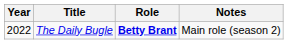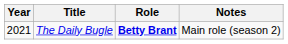The Daily Bugle | Year: 2022 -> 2021
